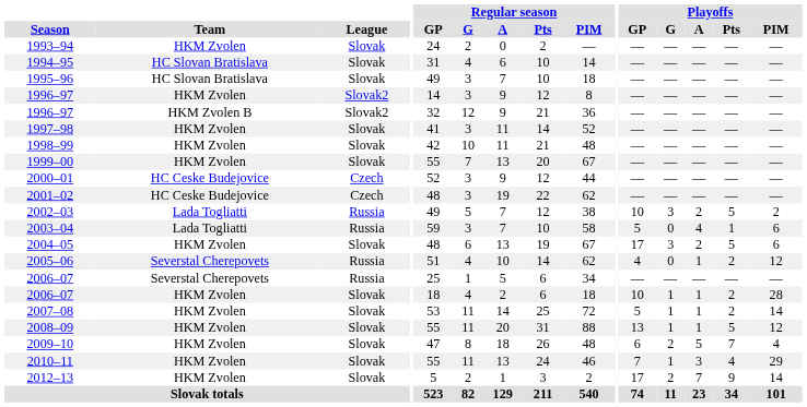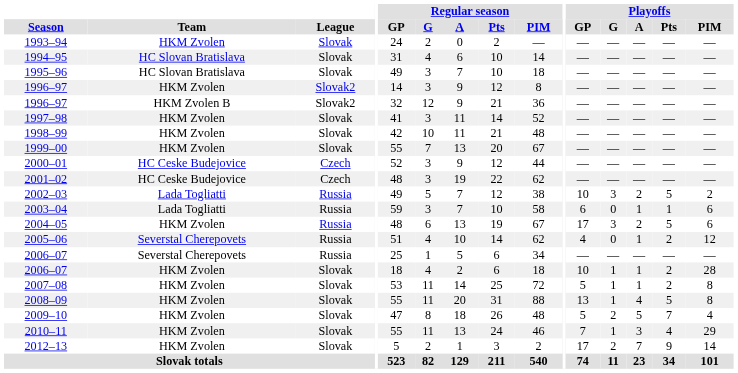2003–04 | Playoffs / GP: 5 -> 6
2003–04 | Playoffs / A: 4 -> 1
2004–05 | League: Slovak -> Russia
2007–08 | Playoffs / PIM: 14 -> 8
2008–09 | Playoffs / A: 1 -> 4
2008–09 | Playoffs / PIM: 12 -> 8
2009–10 | Playoffs / GP: 6 -> 5
